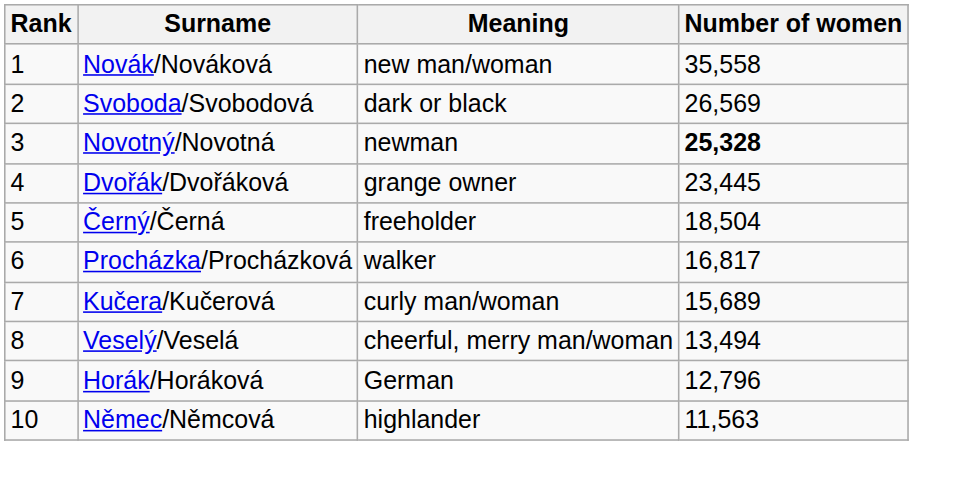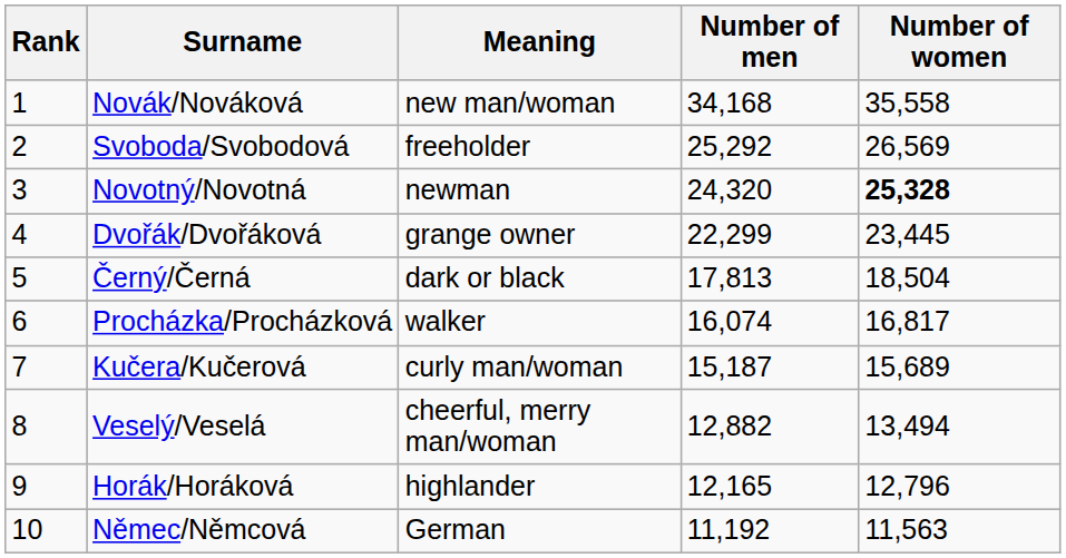+ column: Number of men | 34,168 | 25,292 | 24,320 | 22,299 | 17,813 | 16,074 | 15,187 | 12,882 | 12,165 | 11,192
Svoboda/Svobodová | Meaning: dark or black -> freeholder
Černý/Černá | Meaning: freeholder -> dark or black
Horák/Horáková | Meaning: German -> highlander
Němec/Němcová | Meaning: highlander -> German
